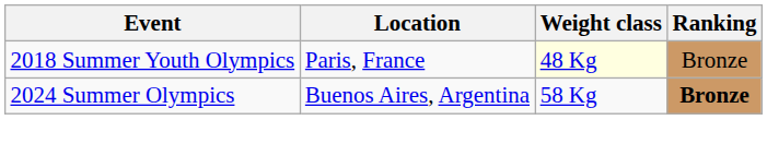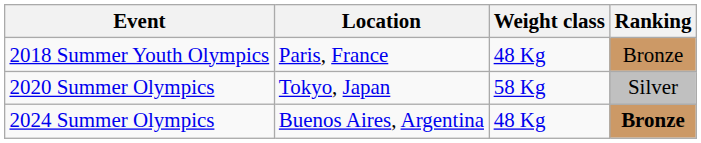2018 Summer Youth Olympics | Weight class: lightyellow background -> no background
+ row: 2020 Summer Olympics | Tokyo, Japan | 58 Kg | Silver
2024 Summer Olympics | Weight class: 58 Kg -> 48 Kg
